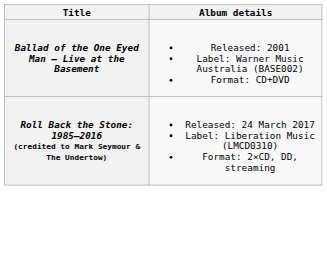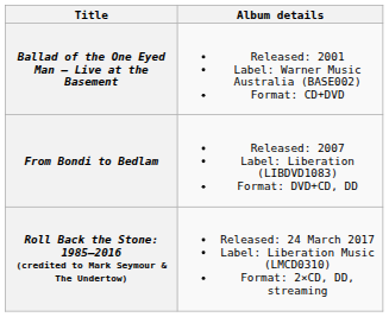+ row: From Bondi to Bedlam | Released: 2007 Label: Liberation (LIBDVD1083) Format: DVD+CD, DD
